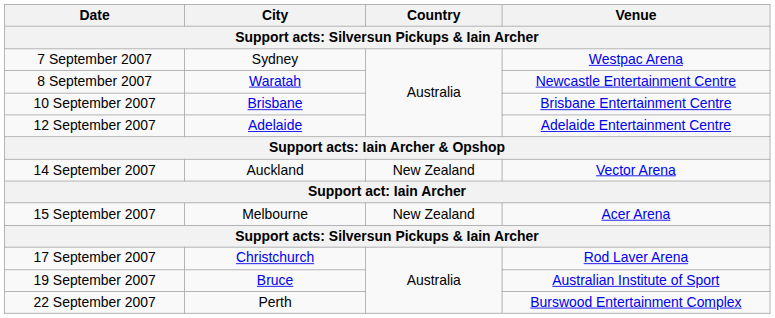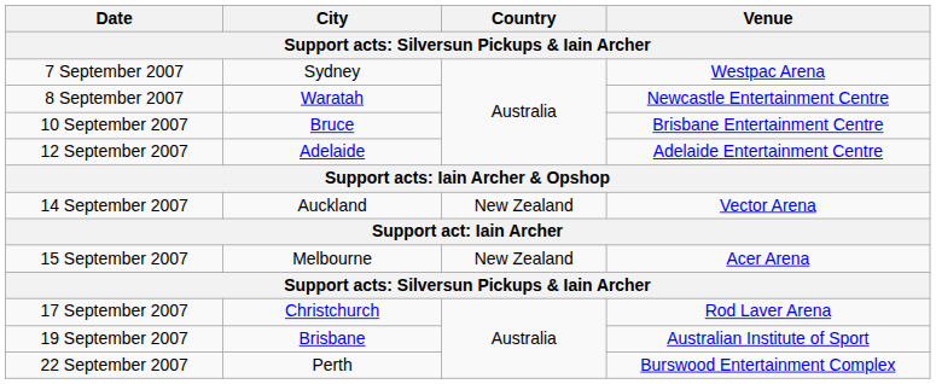10 September 2007 | City: Brisbane -> Bruce
19 September 2007 | City: Bruce -> Brisbane
